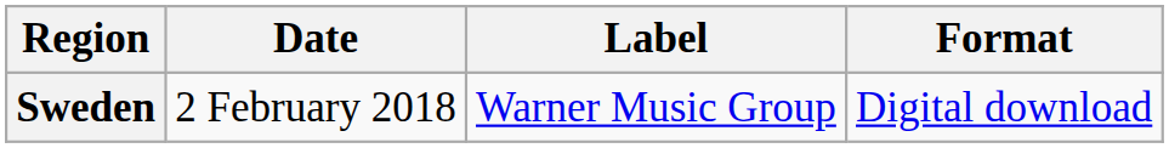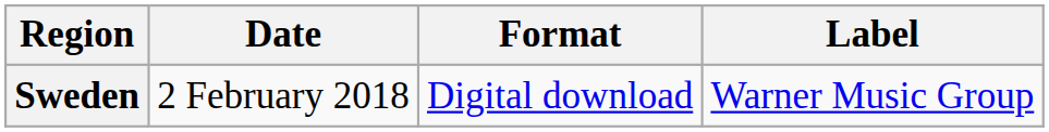columns swapped: Format <-> Label
